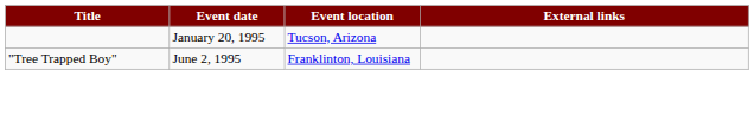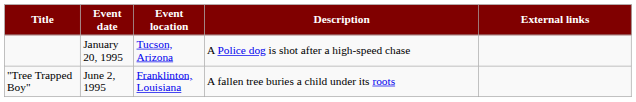+ column: Description | A Police dog is shot after a high-speed chase | A fallen tree buries a child under its roots
